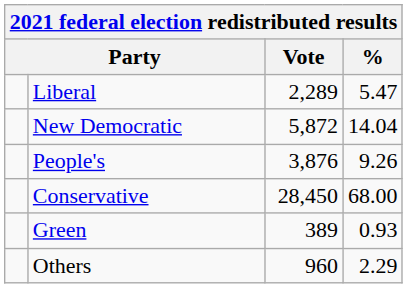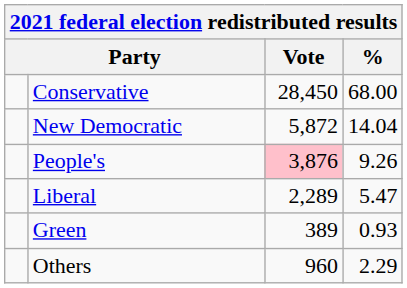rows swapped: Conservative <-> Liberal
People's | Vote: no background -> pink background
